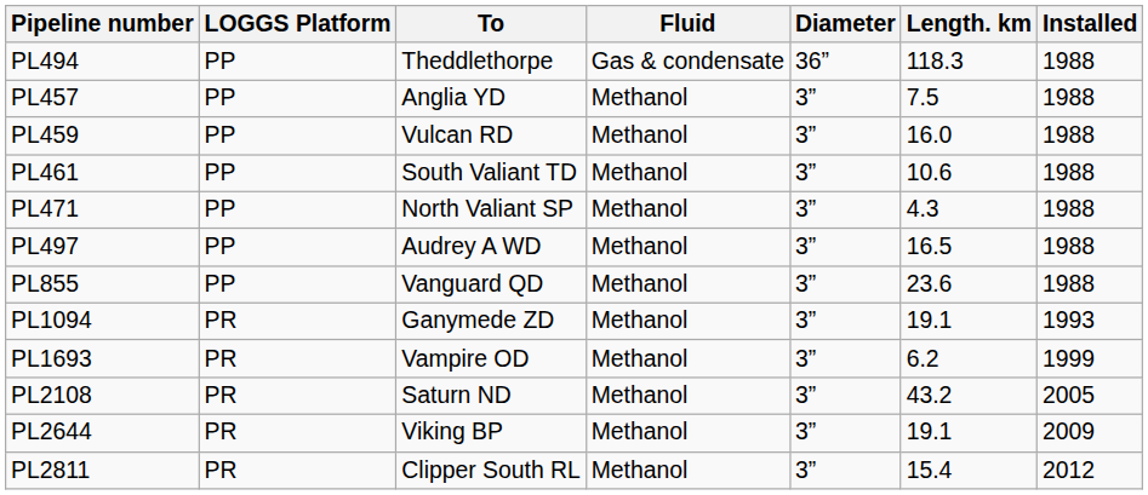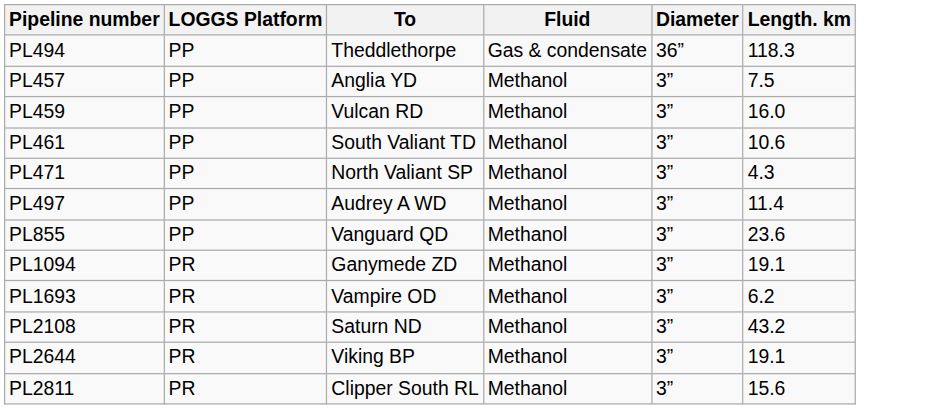- column: Installed | 1988 | 1988 | 1988 | 1988 | 1988 | 1988 | 1988 | 1993 | 1999 | 2005 | 2009 | 2012
PL497 | Length. km: 16.5 -> 11.4
PL2811 | Length. km: 15.4 -> 15.6
